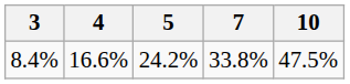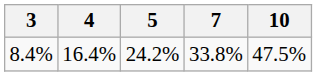8.4% | 4: 16.6% -> 16.4%
